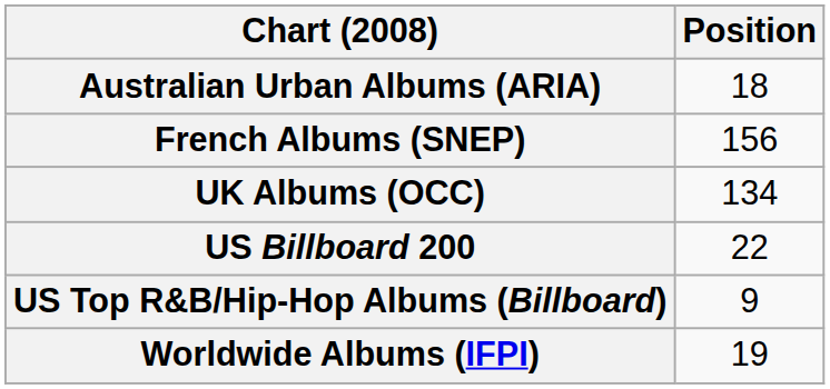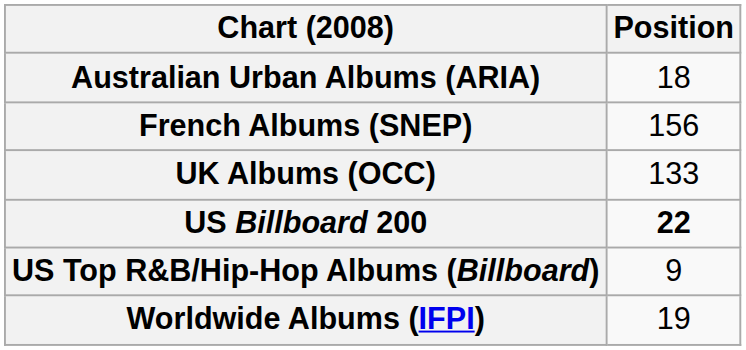UK Albums (OCC) | Position: 134 -> 133
US Billboard 200 | Position: normal -> bold
